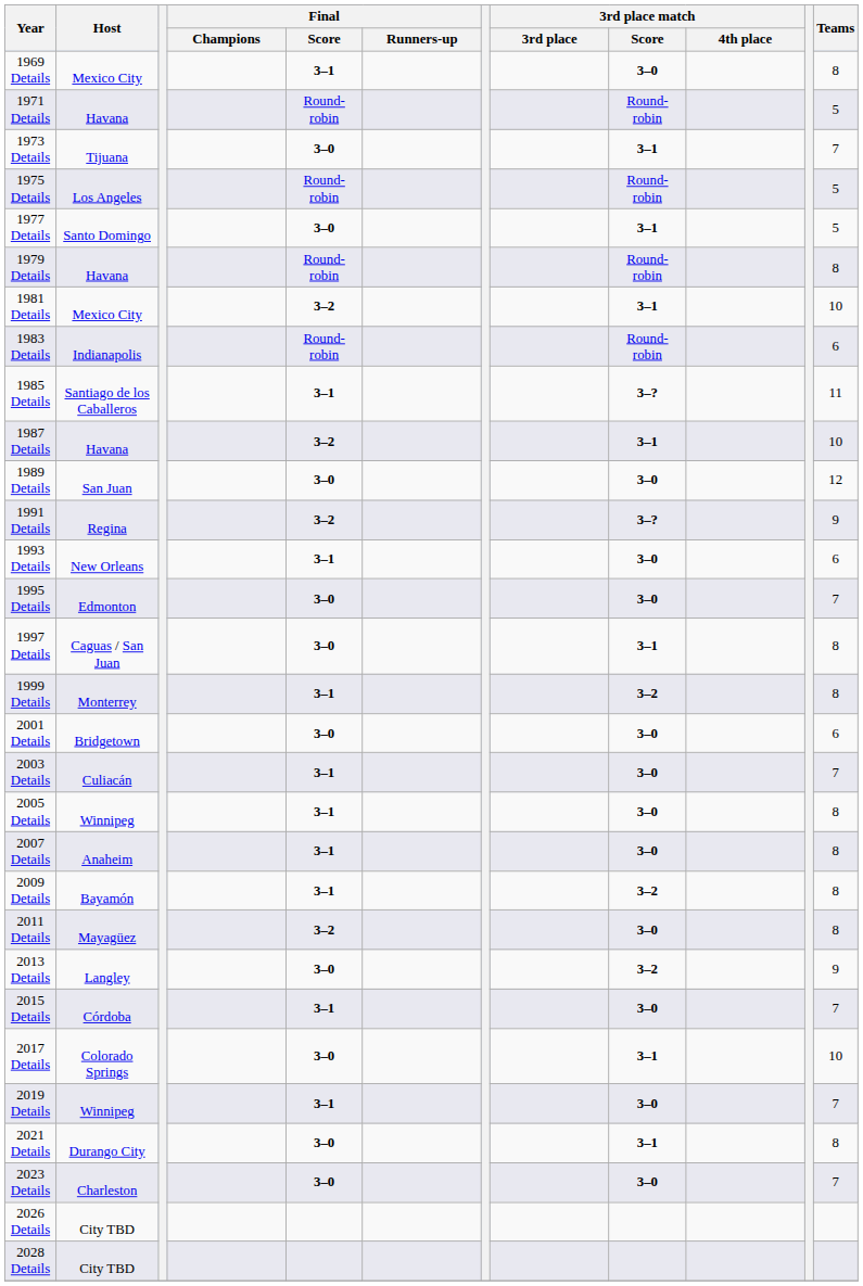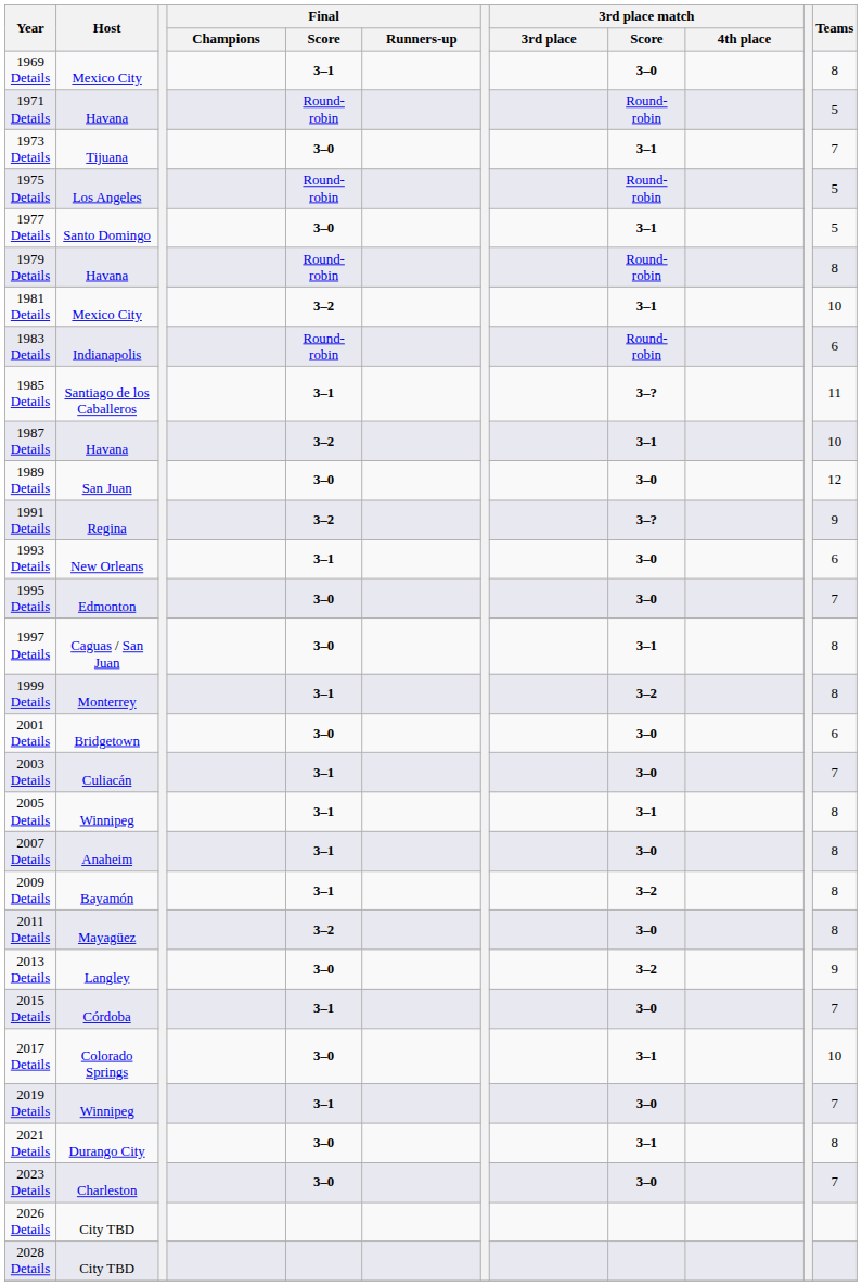2005 Details | 3rd place match / Score: 3–0 -> 3–1
